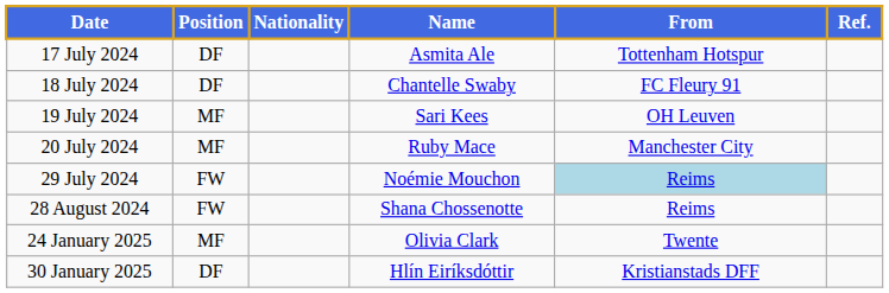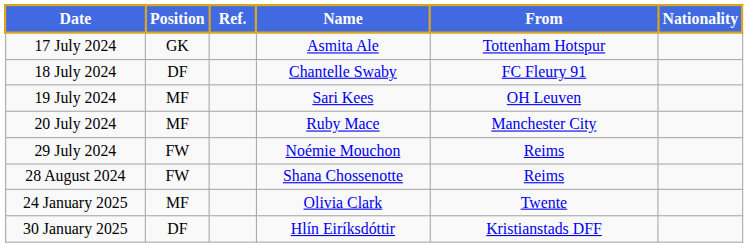columns swapped: Nationality <-> Ref.
17 July 2024 | Position: DF -> GK
29 July 2024 | From: lightblue background -> no background
